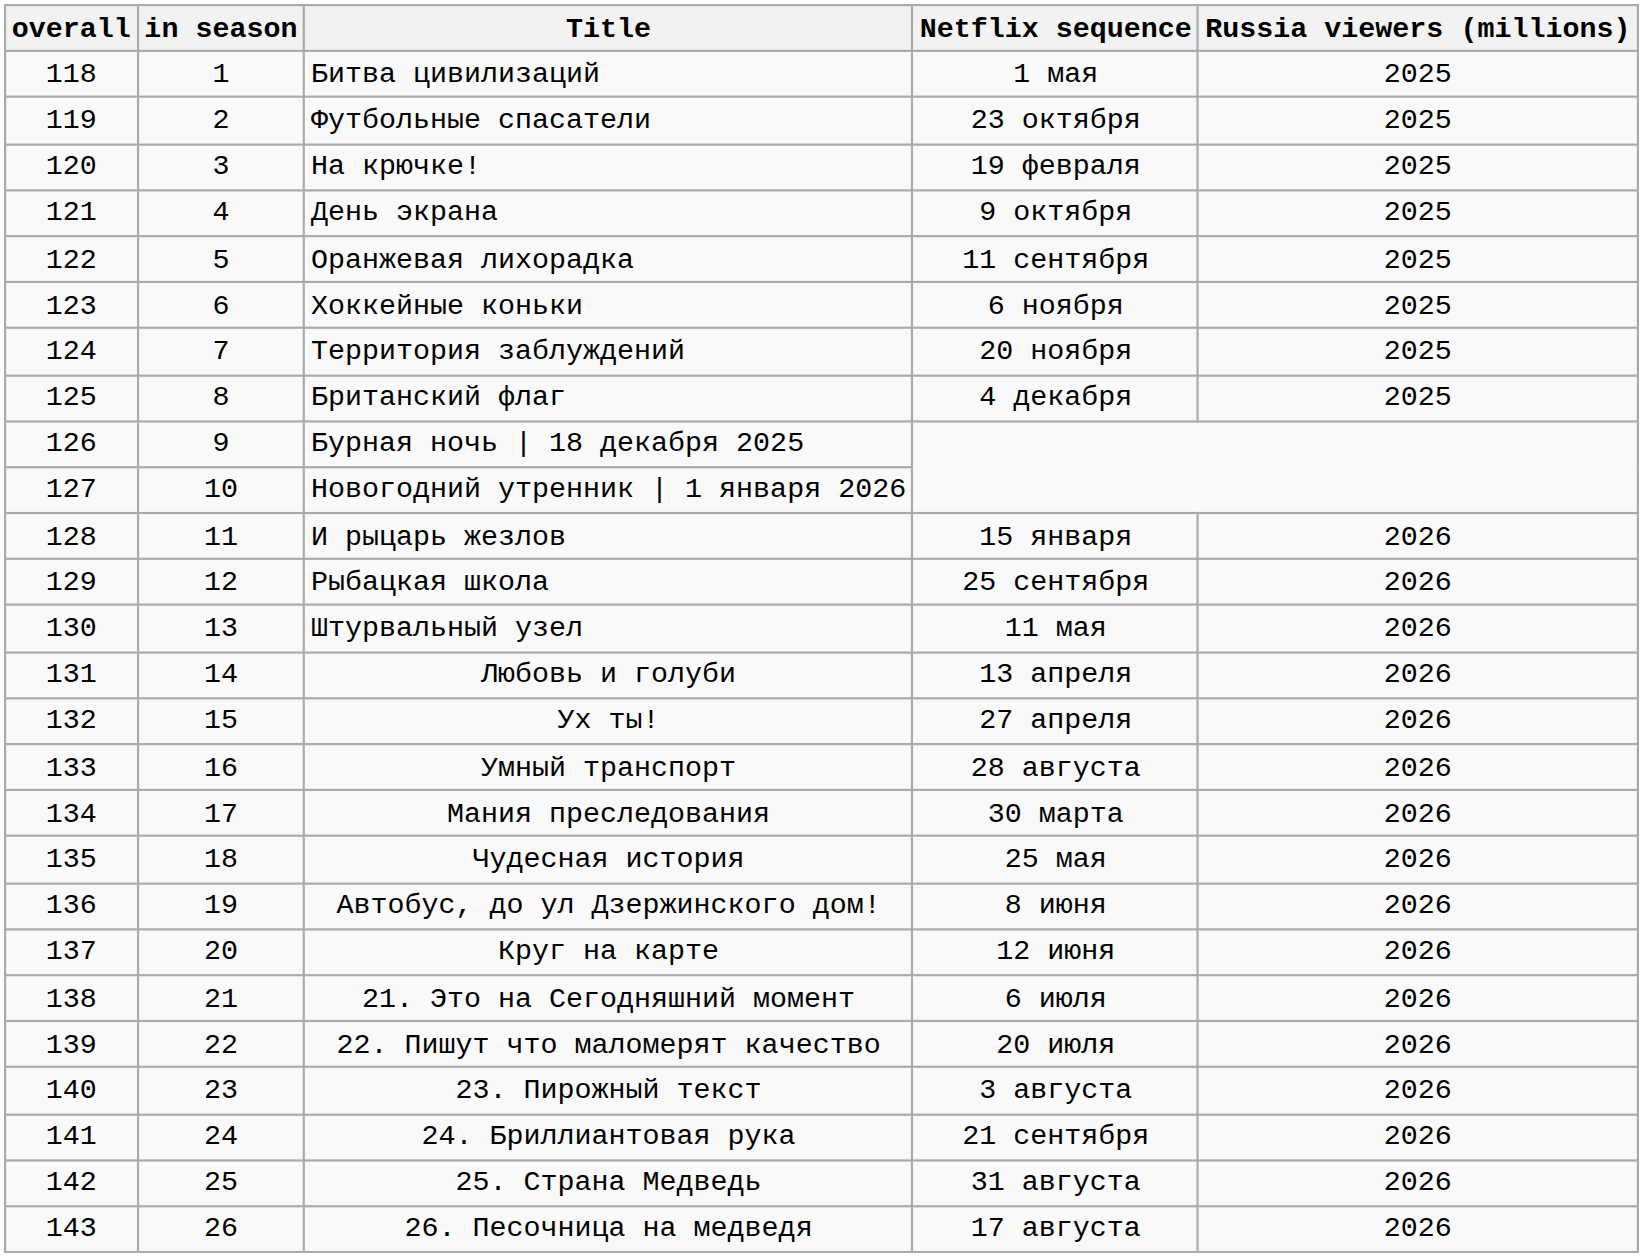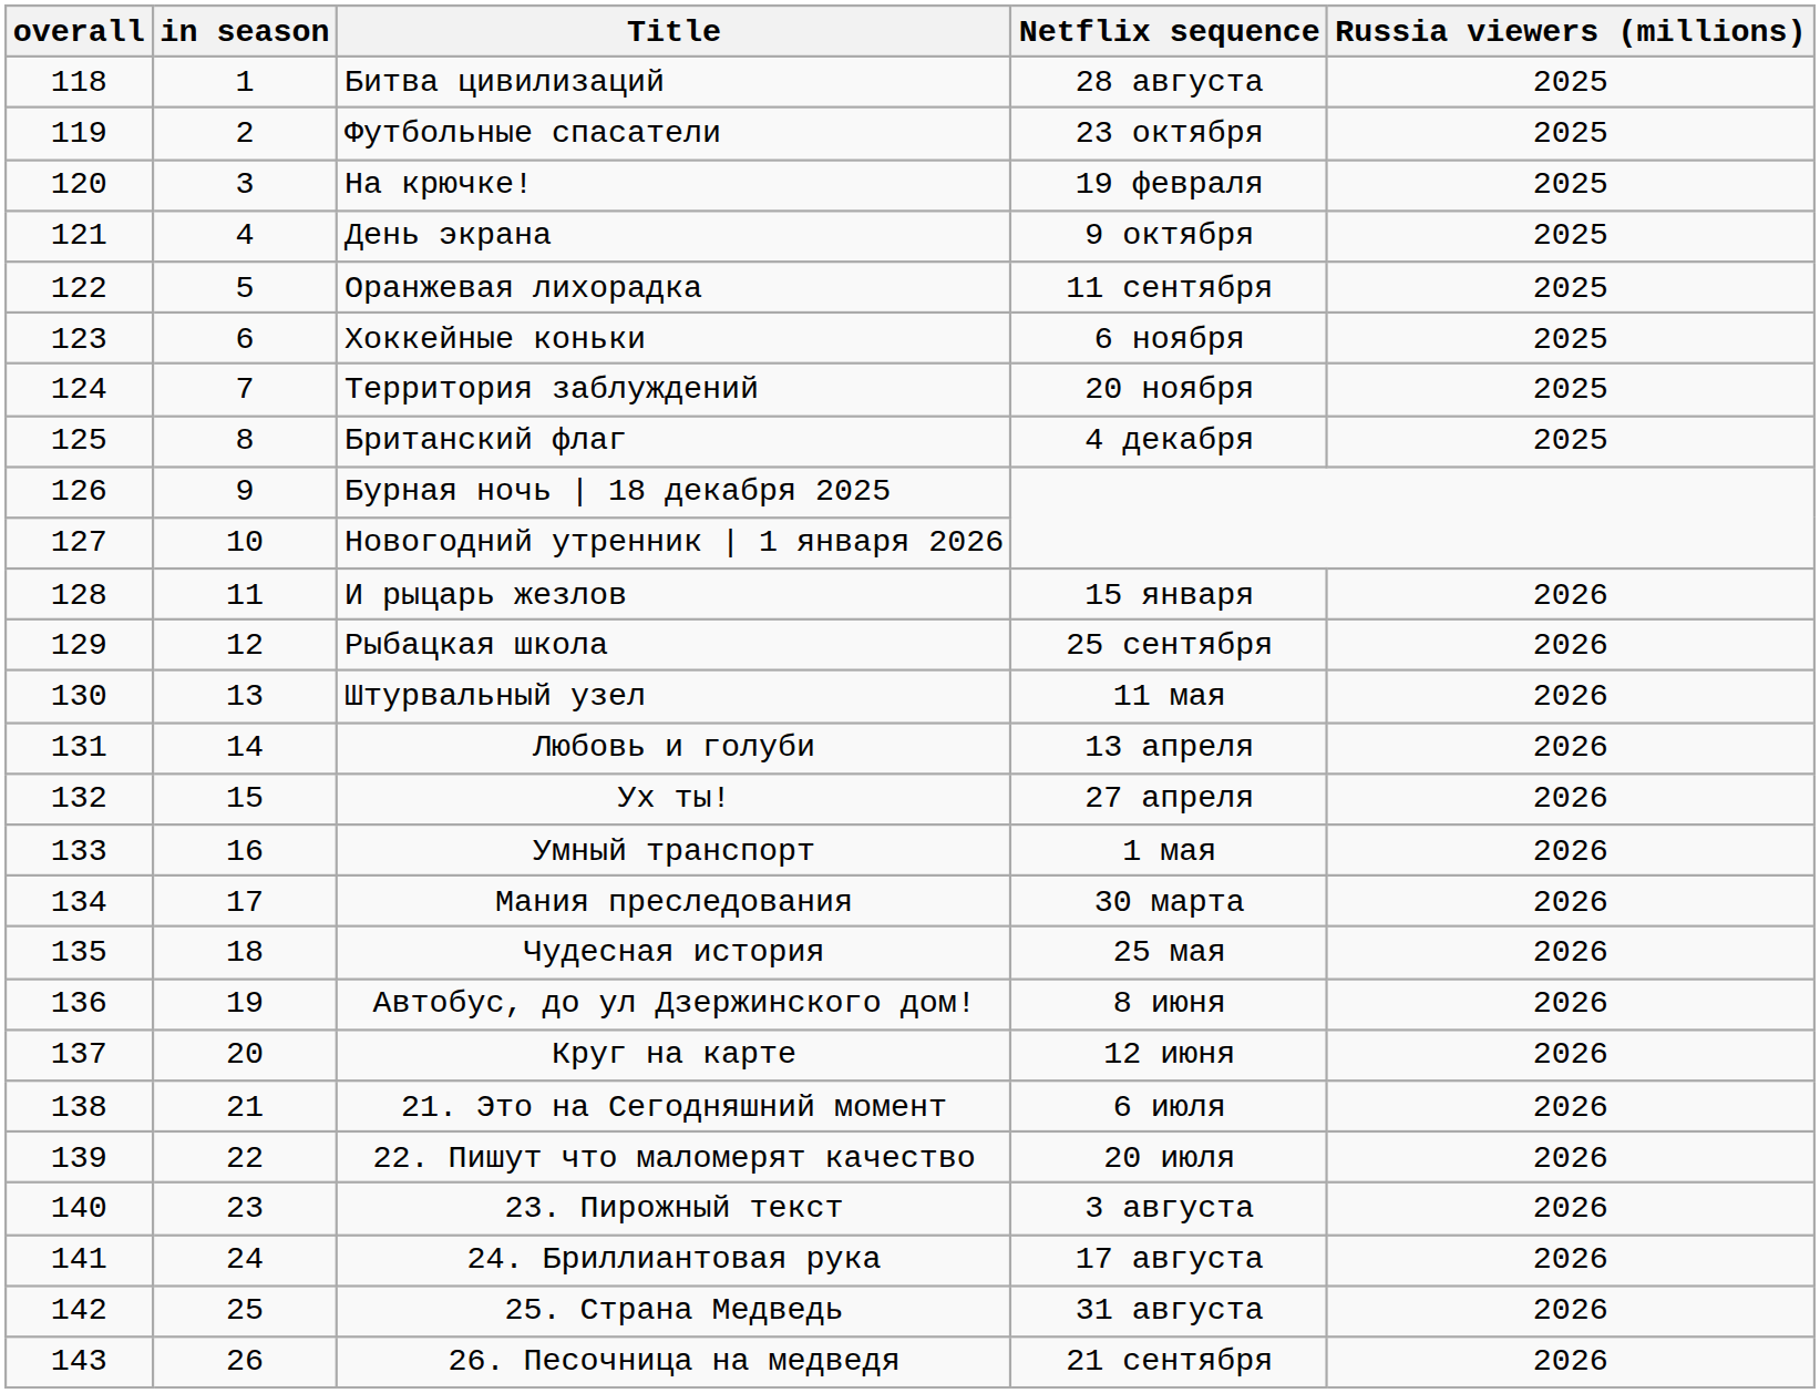Битва цивилизаций | Netflix sequence: 1 мая -> 28 августа
Умный транспорт | Netflix sequence: 28 августа -> 1 мая
24. Бриллиантовая рука | Netflix sequence: 21 сентября -> 17 августа
26. Песочница на медведя | Netflix sequence: 17 августа -> 21 сентября
